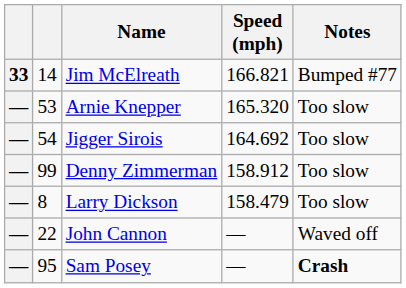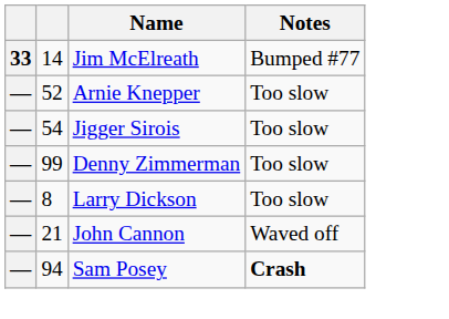- column: Speed (mph) | 166.821 | 165.320 | 164.692 | 158.912 | 158.479 | — | —
Arnie Knepper | column 2: 53 -> 52
John Cannon | column 2: 22 -> 21
Sam Posey | column 2: 95 -> 94
